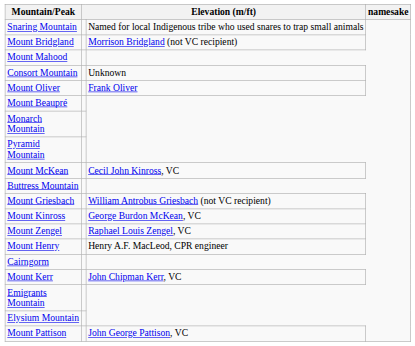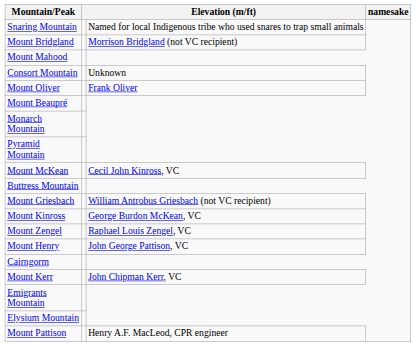Mount Henry | column 3: Henry A.F. MacLeod, CPR engineer -> John George Pattison, VC
Mount Pattison | column 3: John George Pattison, VC -> Henry A.F. MacLeod, CPR engineer
